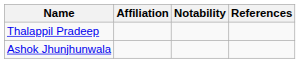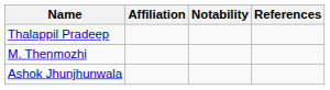+ row: M. Thenmozhi
